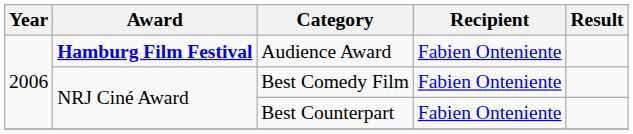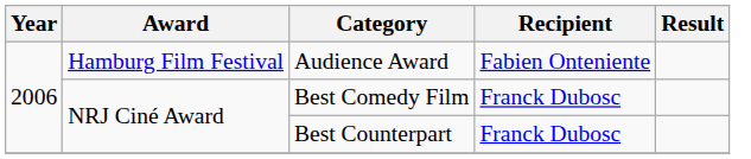Audience Award | Award: bold -> normal
Best Comedy Film | Recipient: Fabien Onteniente -> Franck Dubosc
Best Counterpart | Recipient: Fabien Onteniente -> Franck Dubosc
